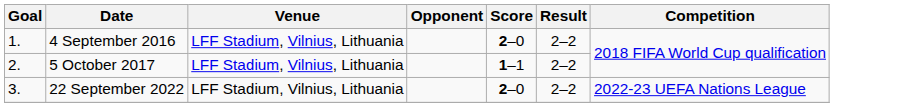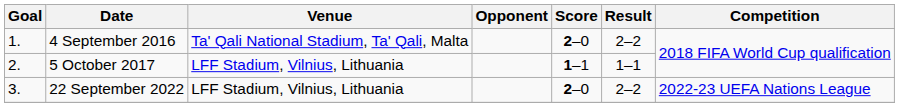4 September 2016 | Venue: LFF Stadium, Vilnius, Lithuania -> Ta' Qali National Stadium, Ta' Qali, Malta
5 October 2017 | Result: 2–2 -> 1–1
